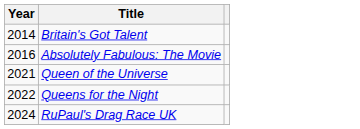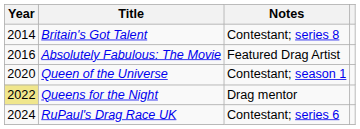+ column: Notes | Contestant; series 8 | Featured Drag Artist | Contestant; season 1 | Drag mentor | Contestant; series 6
Queen of the Universe | Year: 2021 -> 2020
Queens for the Night | Year: no background -> khaki background
